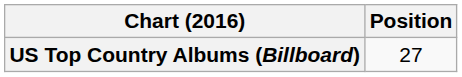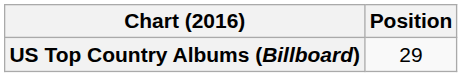US Top Country Albums (Billboard) | Position: 27 -> 29
